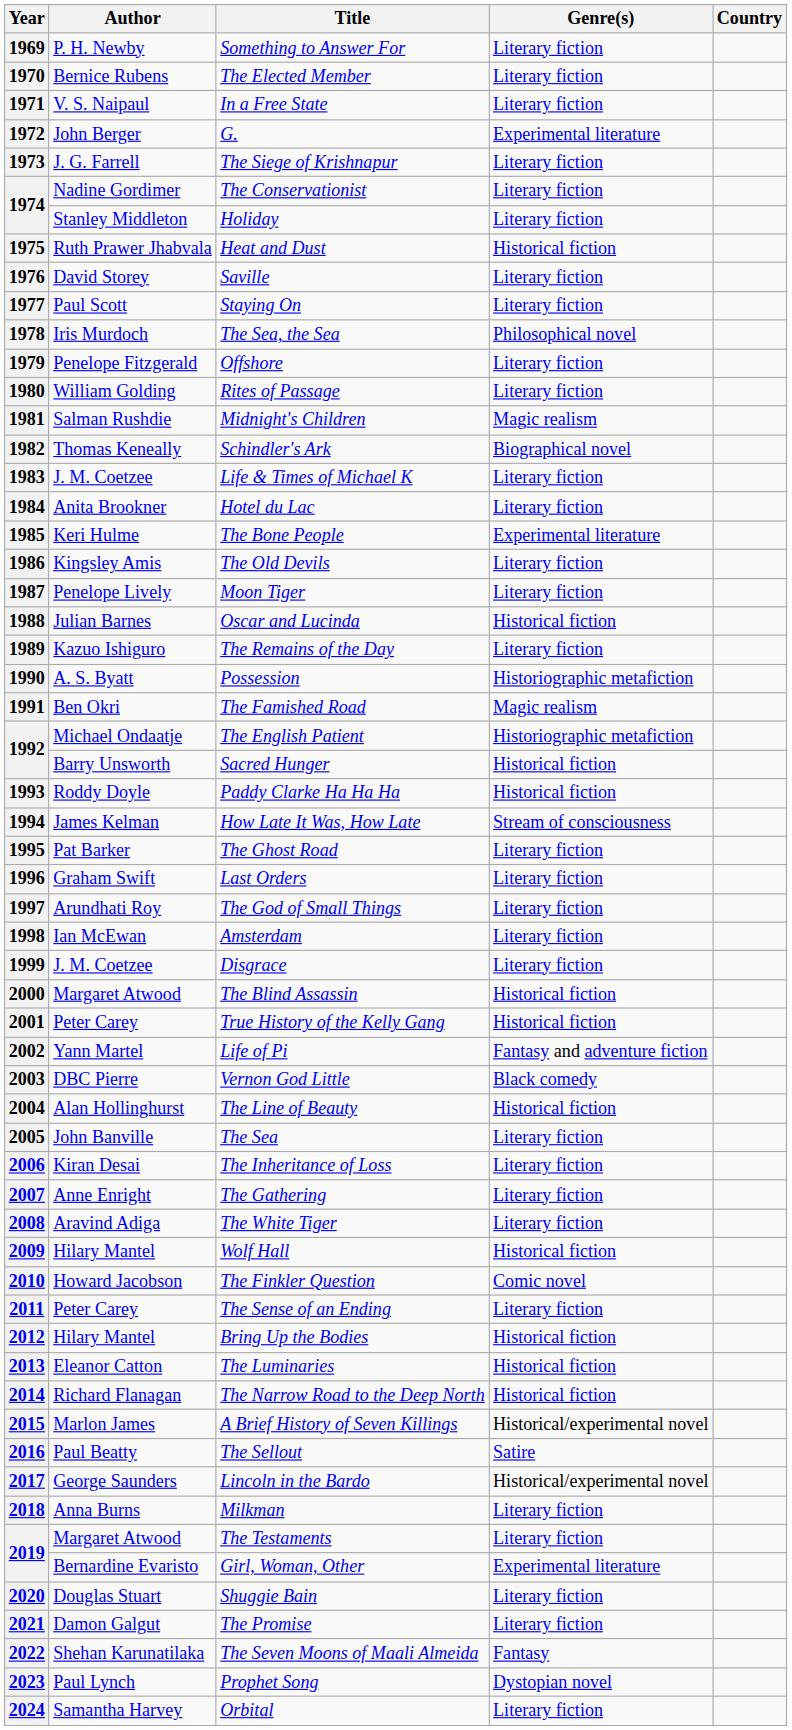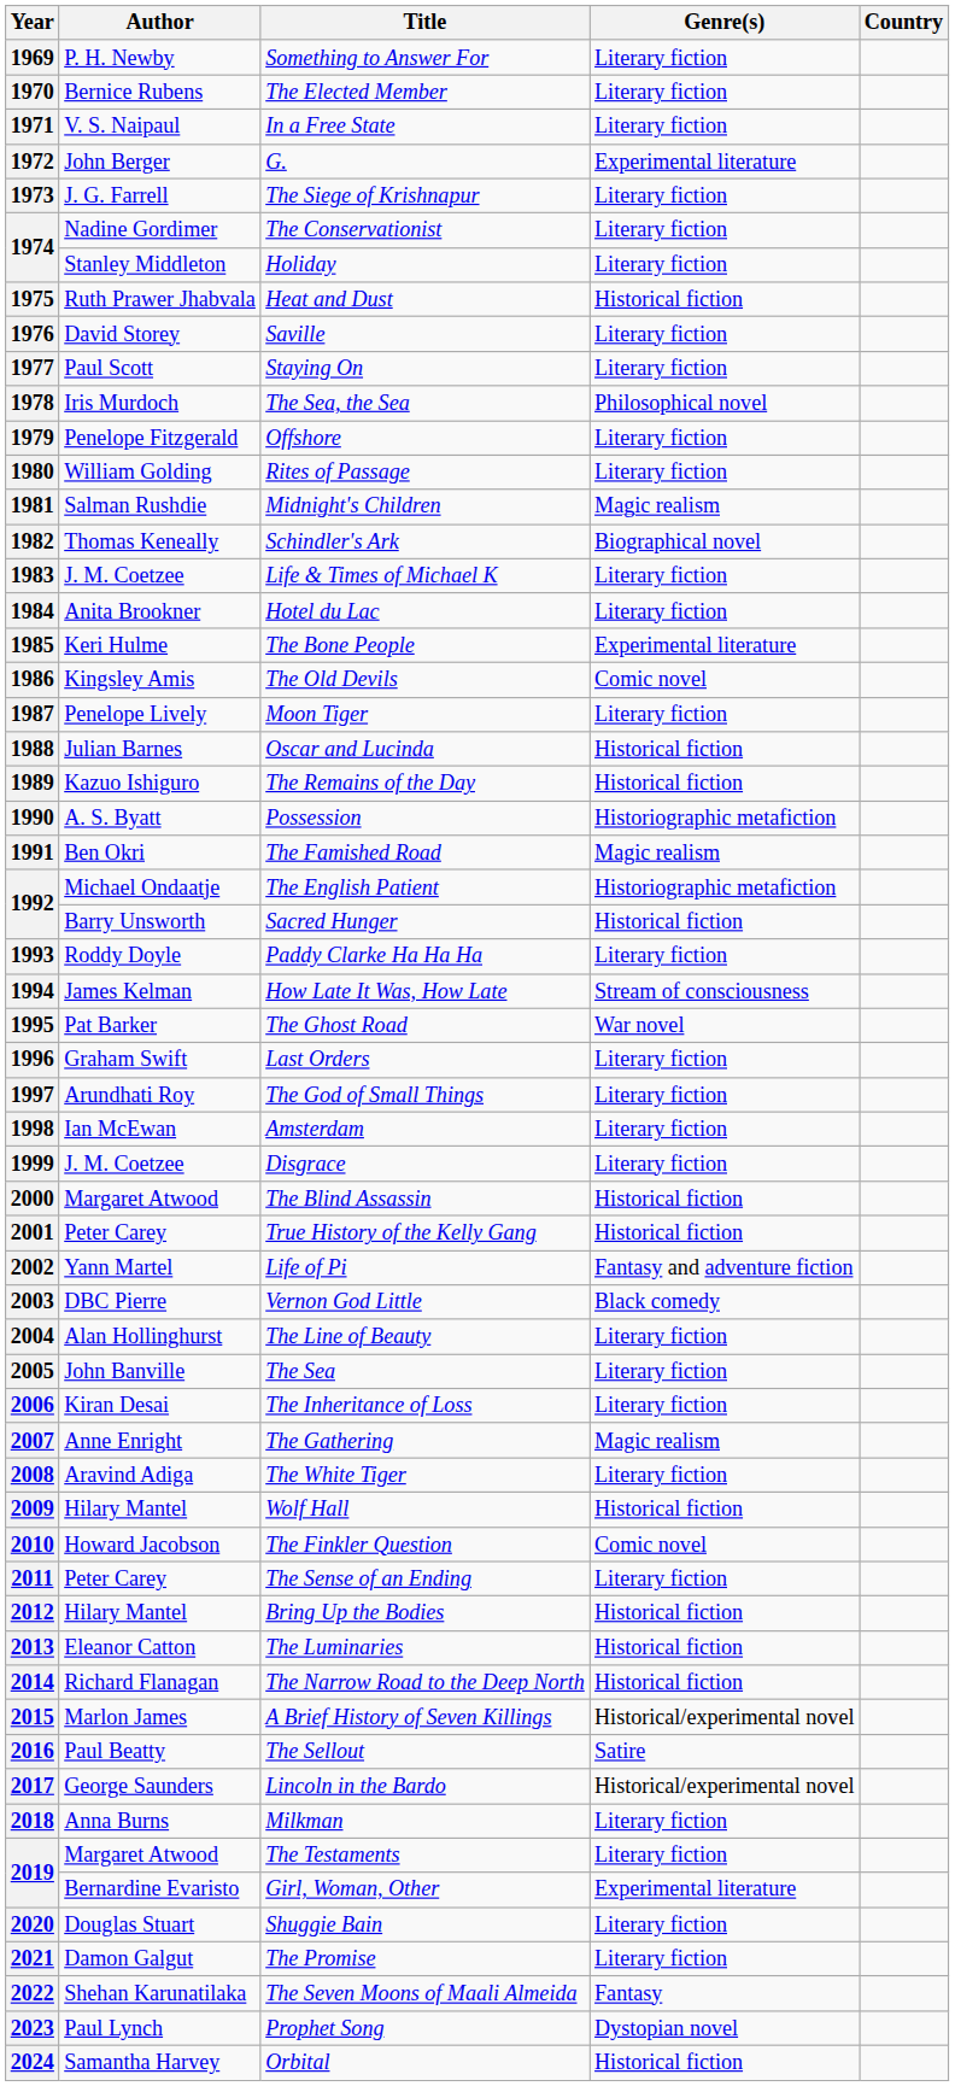1986 | Genre(s): Literary fiction -> Comic novel
1989 | Genre(s): Literary fiction -> Historical fiction
1993 | Genre(s): Historical fiction -> Literary fiction
1995 | Genre(s): Literary fiction -> War novel
2004 | Genre(s): Historical fiction -> Literary fiction
2007 | Genre(s): Literary fiction -> Magic realism
2024 | Genre(s): Literary fiction -> Historical fiction
